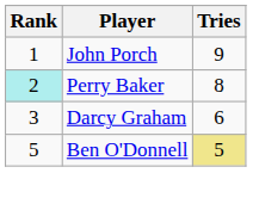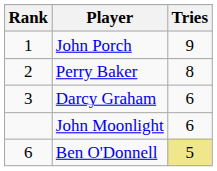Perry Baker | Rank: paleturquoise background -> no background
+ row: John Moonlight | 6
Ben O'Donnell | Rank: 5 -> 6
